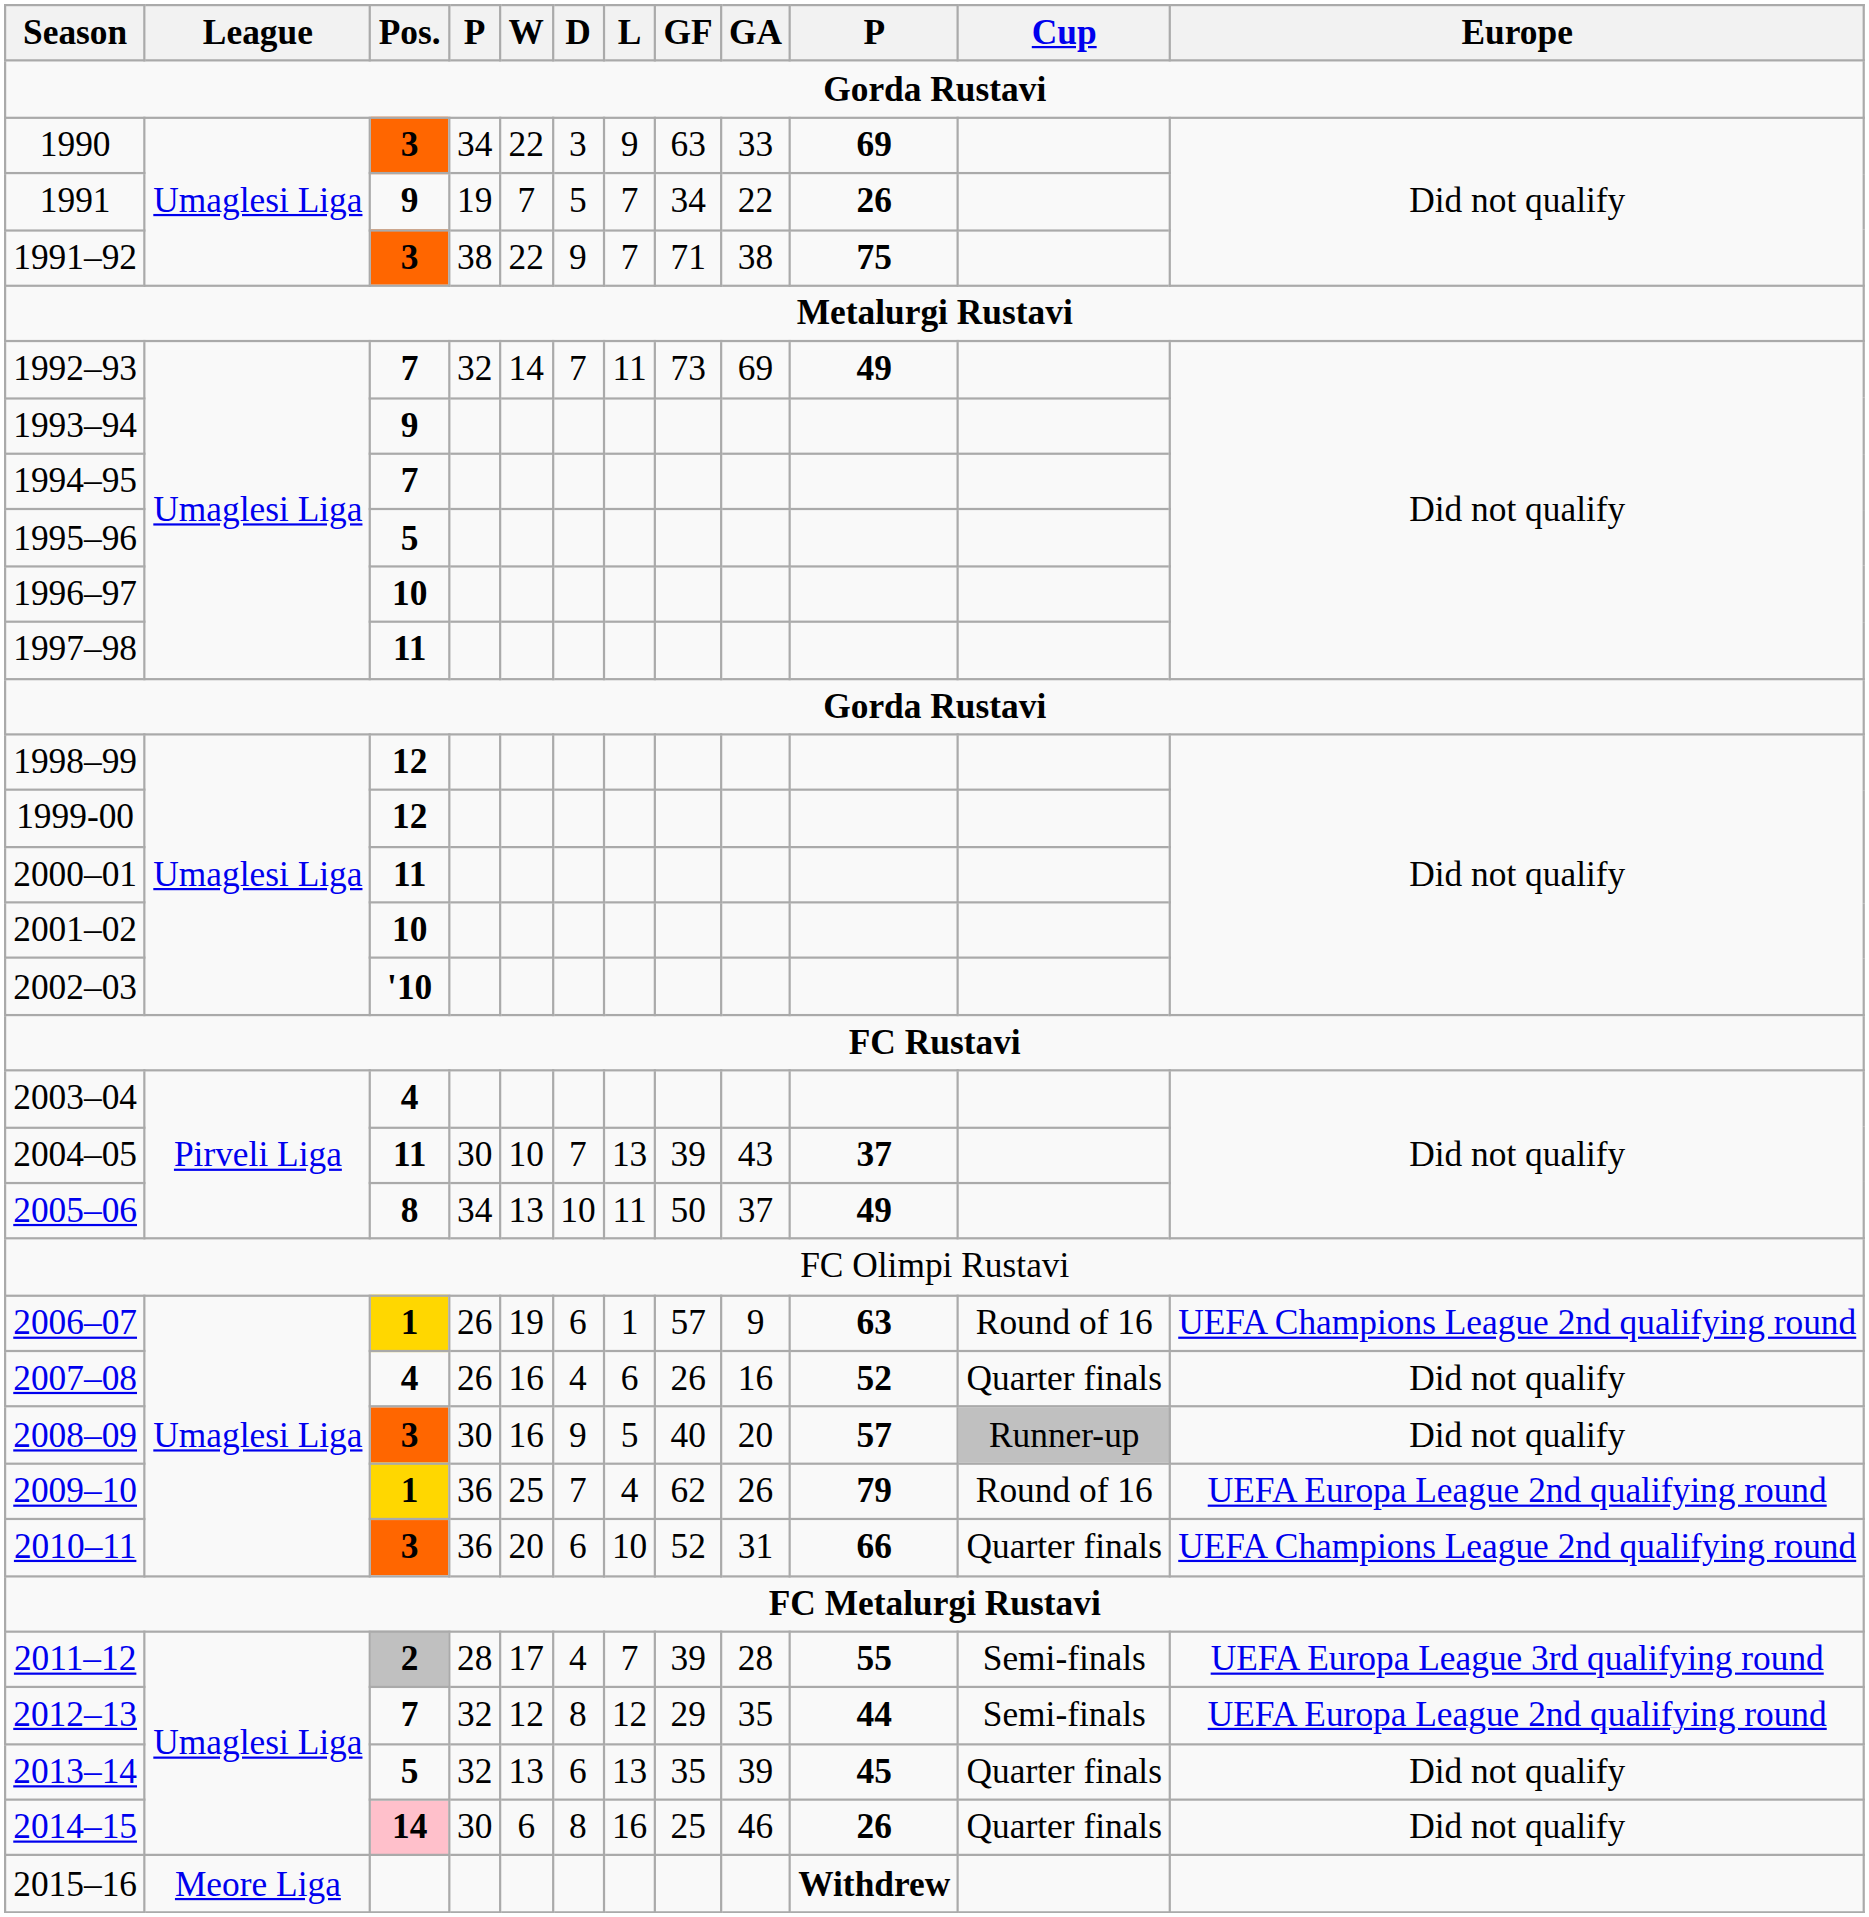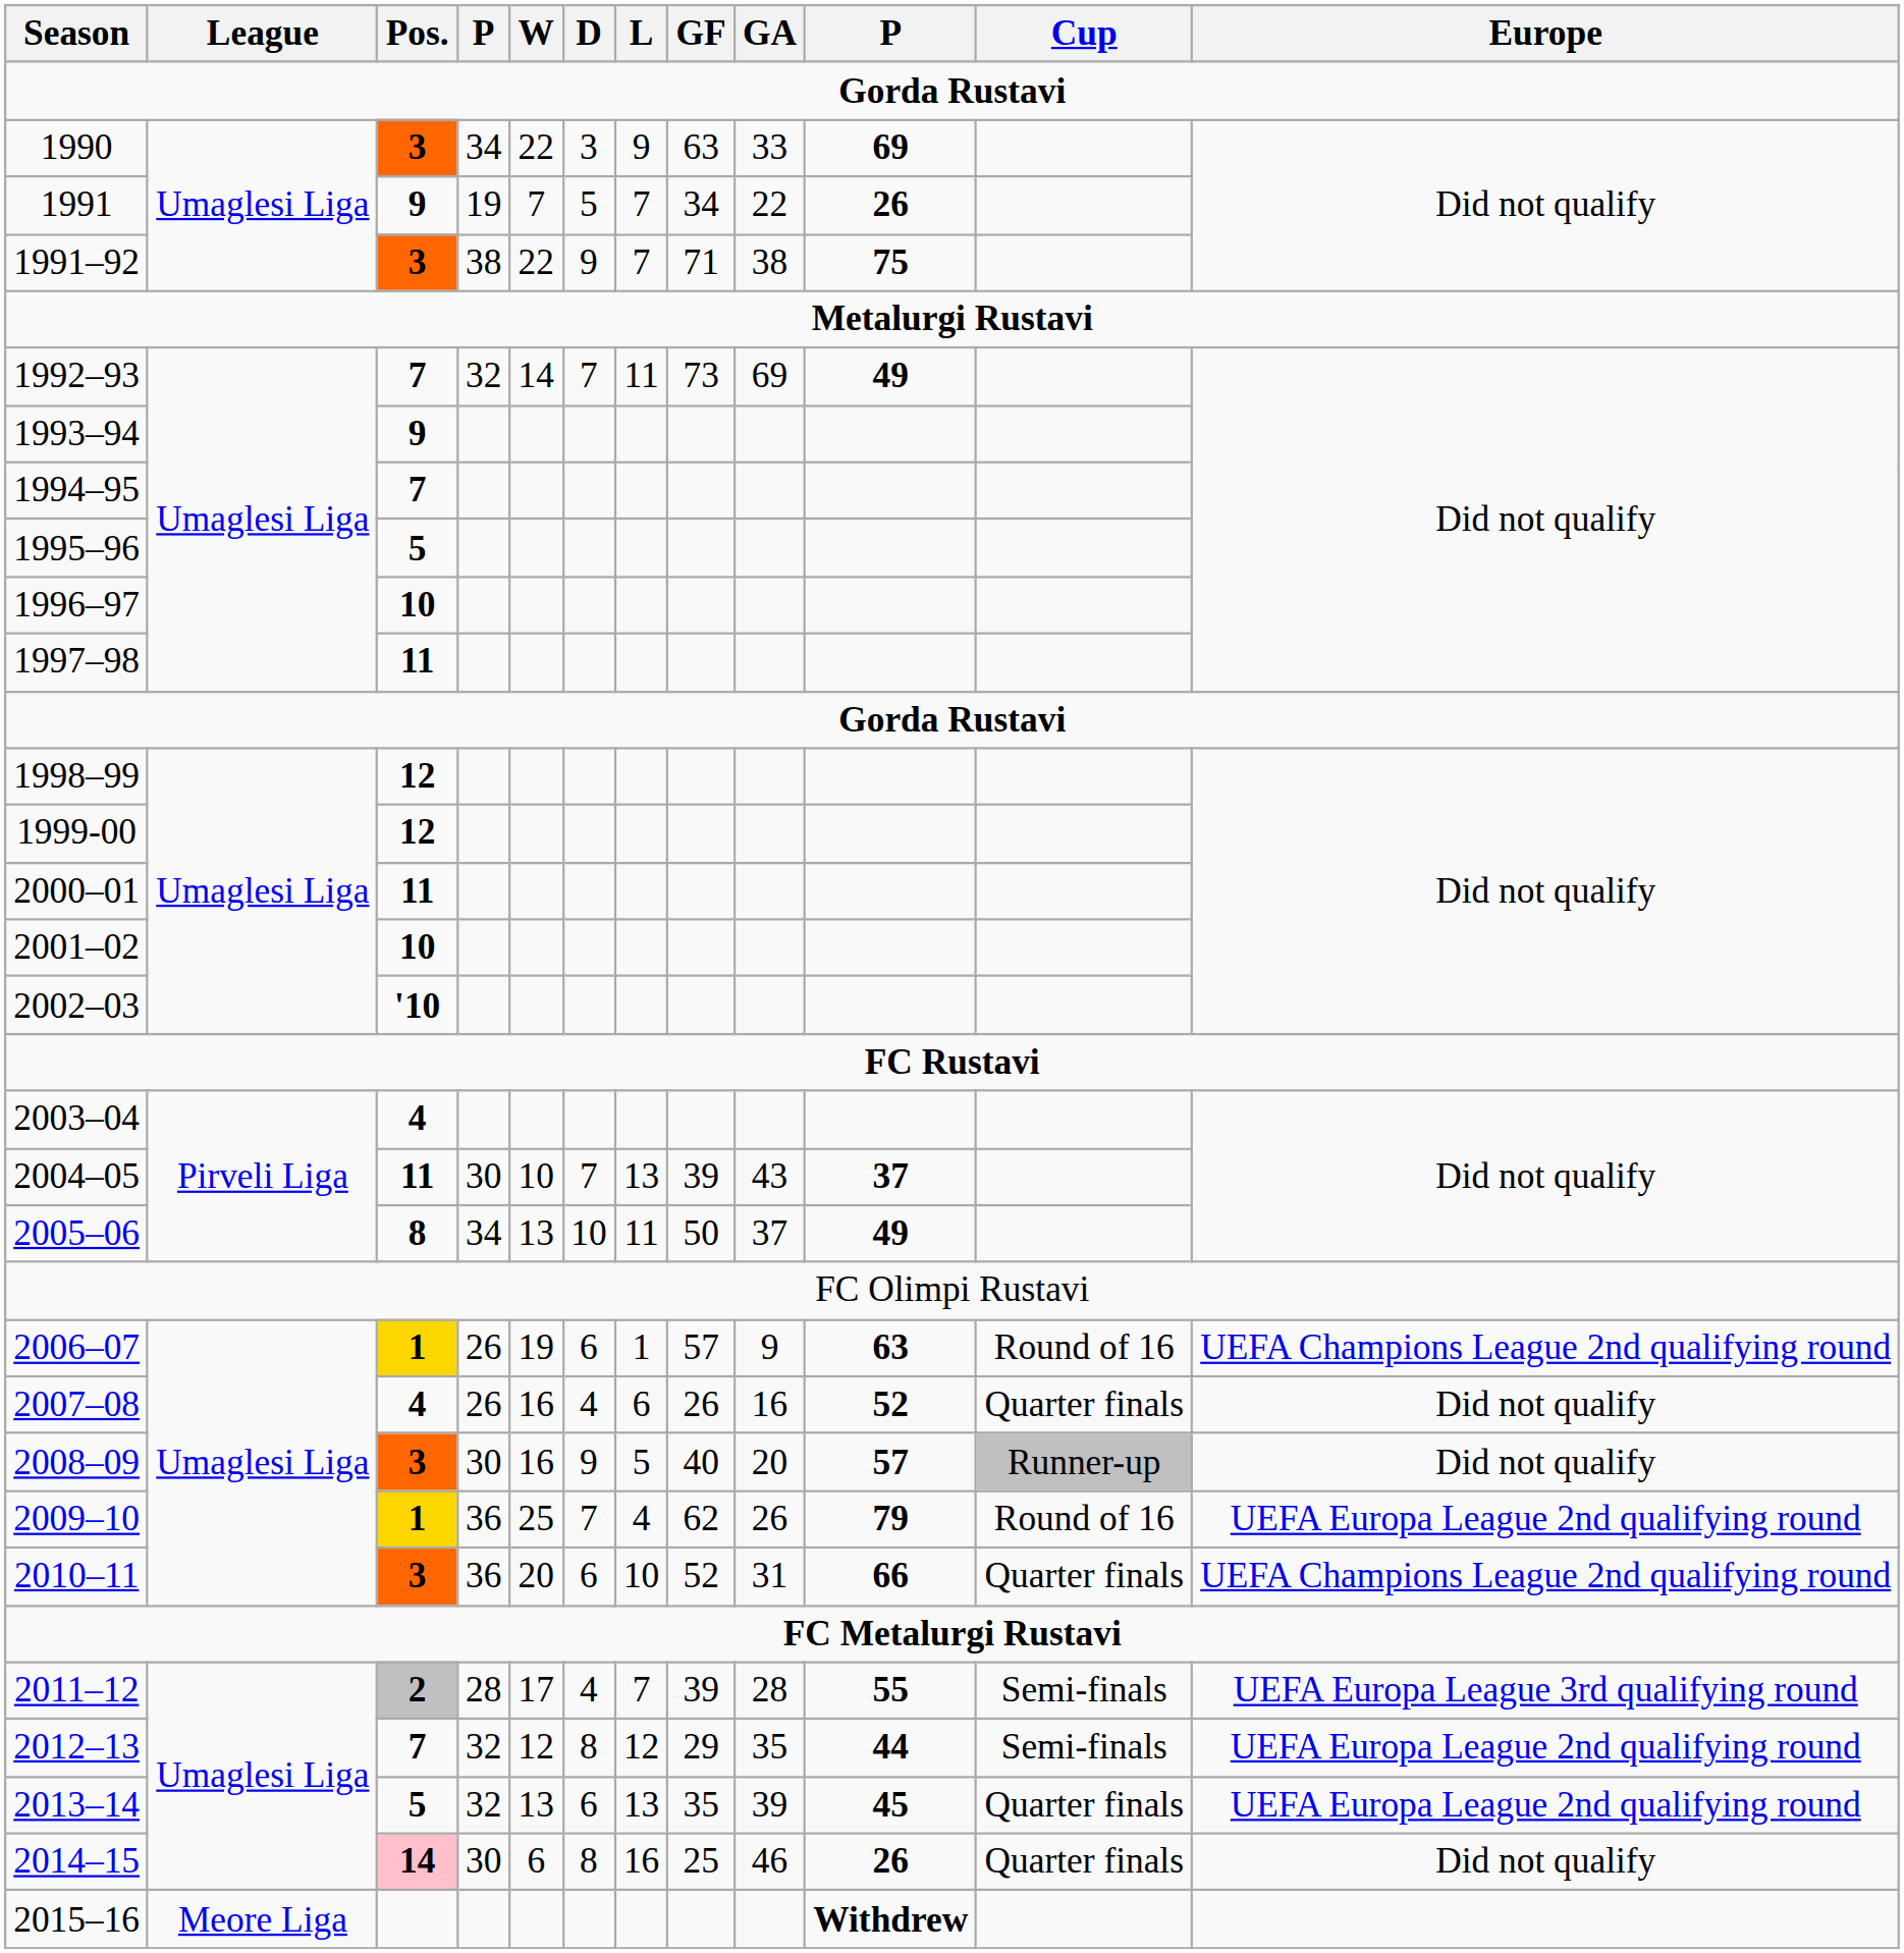2013–14 | Europe: Did not qualify -> UEFA Europa League 2nd qualifying round
